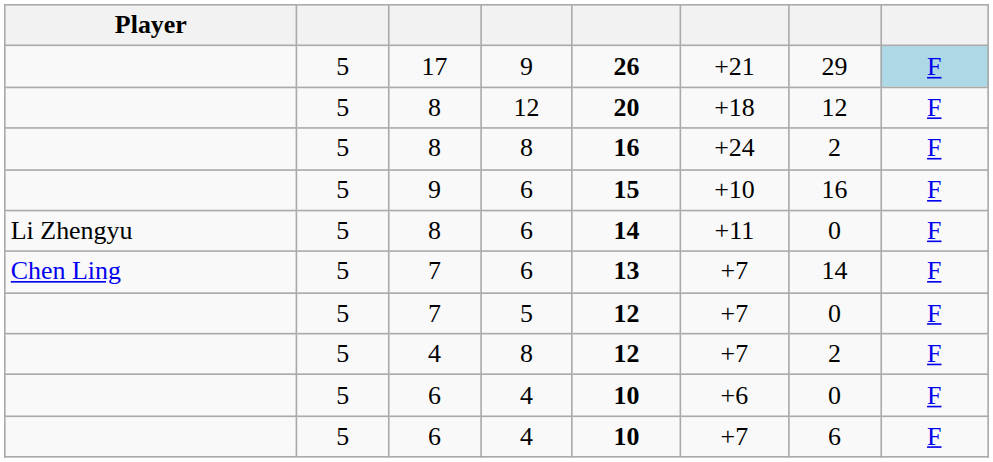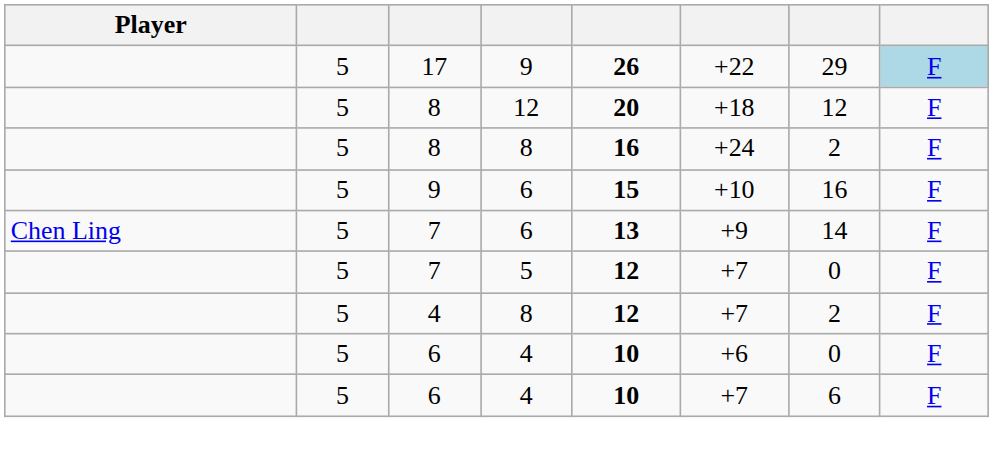17 | column 6: +21 -> +22
- row: Li Zhengyu | 5 | 8 | 6 | 14 | +11 | 0 | F
7 / 6 | column 6: +7 -> +9
